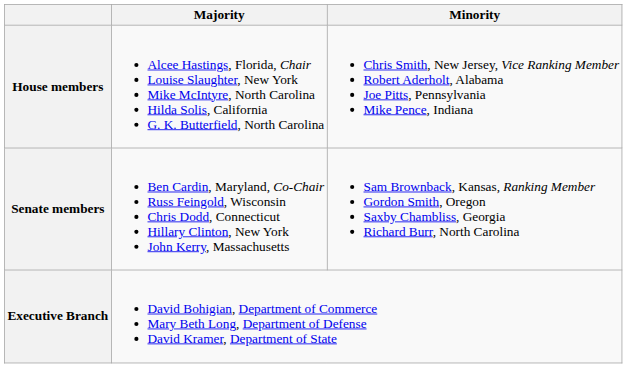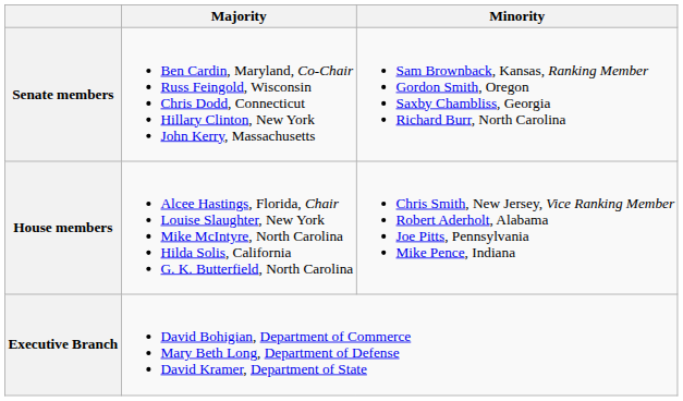rows swapped: Senate members <-> House members
